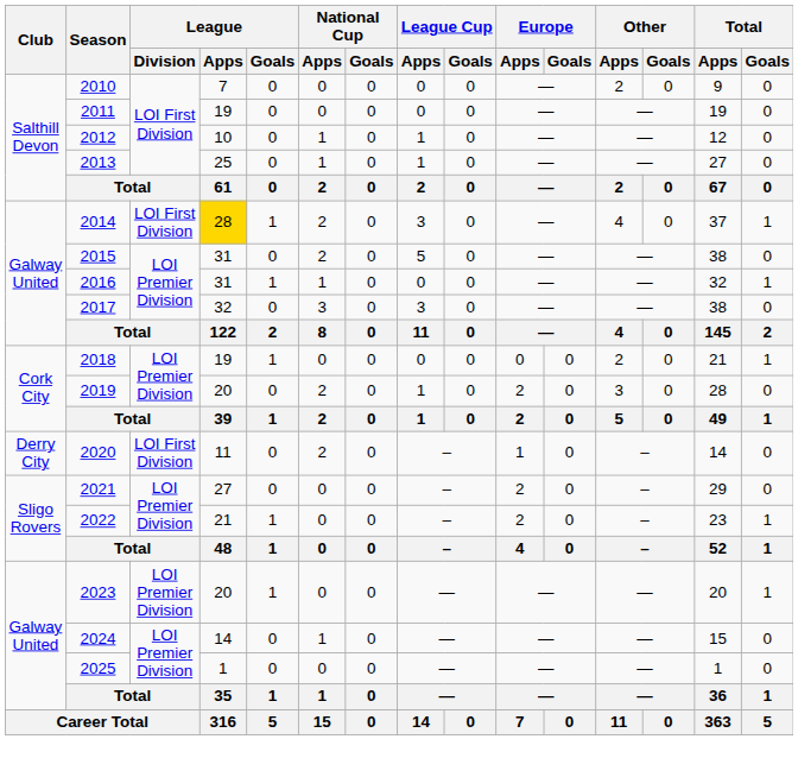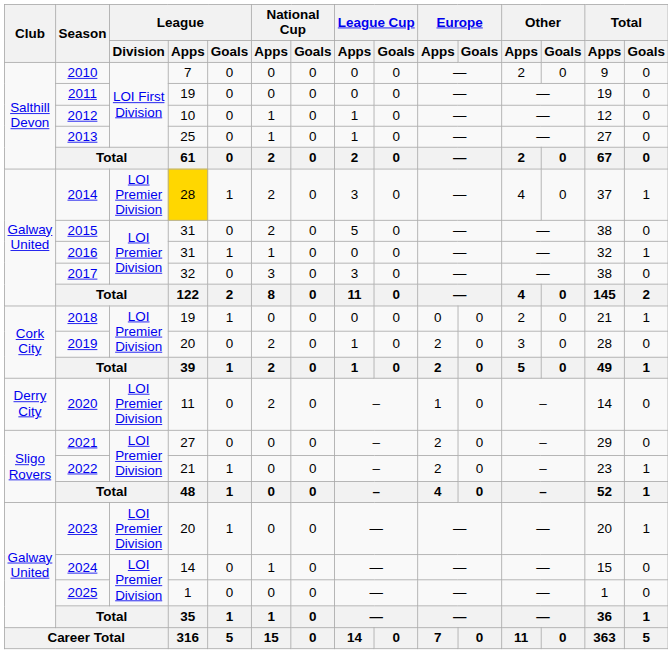2014 | League / Division: LOI First Division -> LOI Premier Division
2020 | League / Division: LOI First Division -> LOI Premier Division
